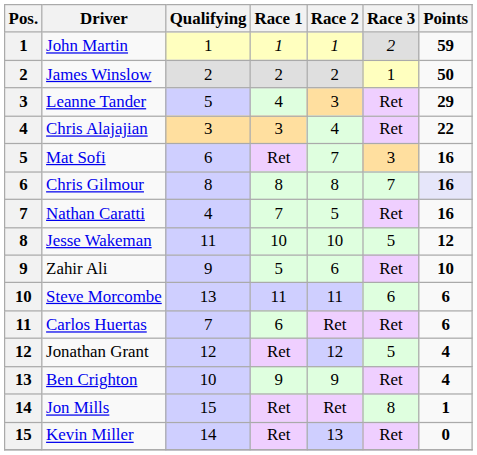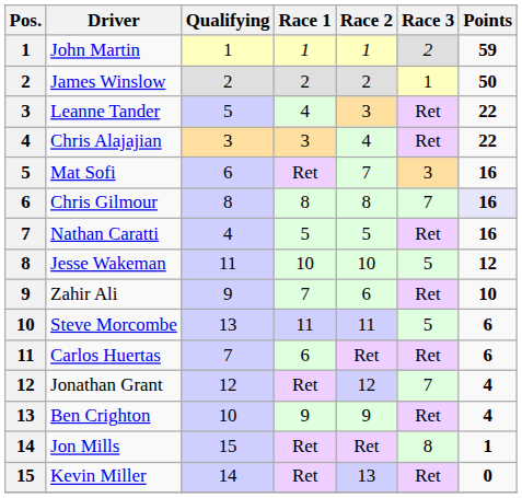Leanne Tander | Points: 29 -> 22
Nathan Caratti | Race 1: 7 -> 5
Zahir Ali | Race 1: 5 -> 7
Steve Morcombe | Race 3: 6 -> 5
Jonathan Grant | Race 3: 5 -> 7
